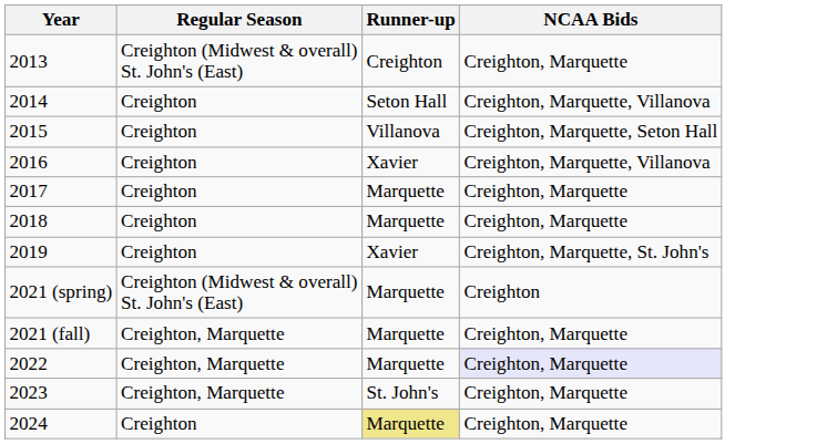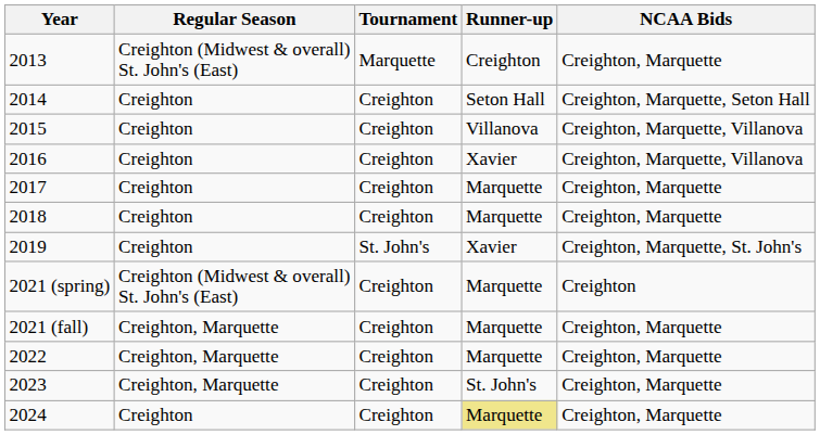+ column: Tournament | Marquette | Creighton | Creighton | Creighton | Creighton | Creighton | St. John's | Creighton | Creighton | Creighton | Creighton | Creighton
2014 | NCAA Bids: Creighton, Marquette, Villanova -> Creighton, Marquette, Seton Hall
2015 | NCAA Bids: Creighton, Marquette, Seton Hall -> Creighton, Marquette, Villanova
2022 | NCAA Bids: lavender background -> no background
